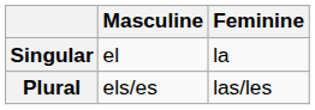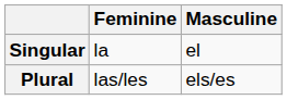columns swapped: Masculine <-> Feminine
